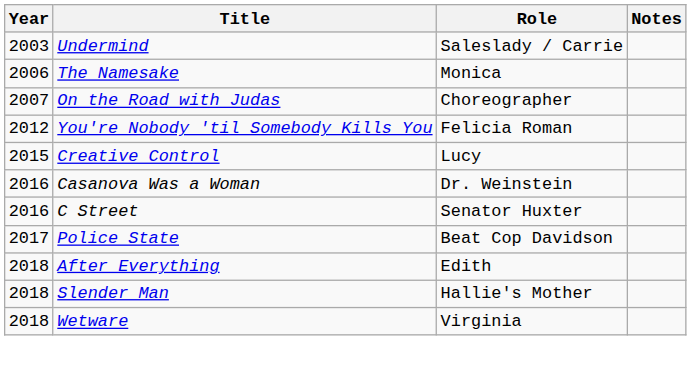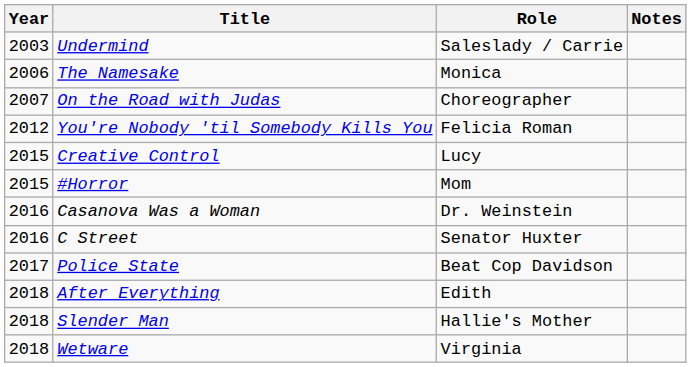+ row: 2015 | #Horror | Mom
